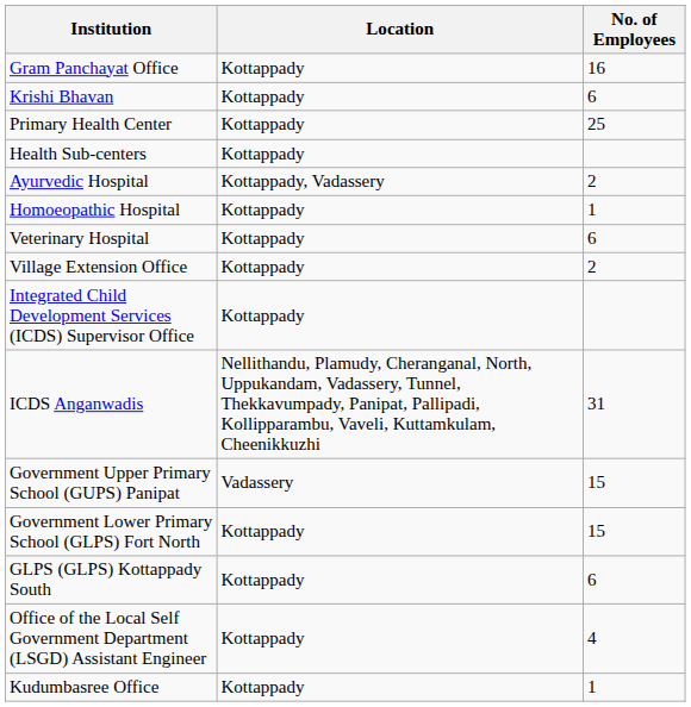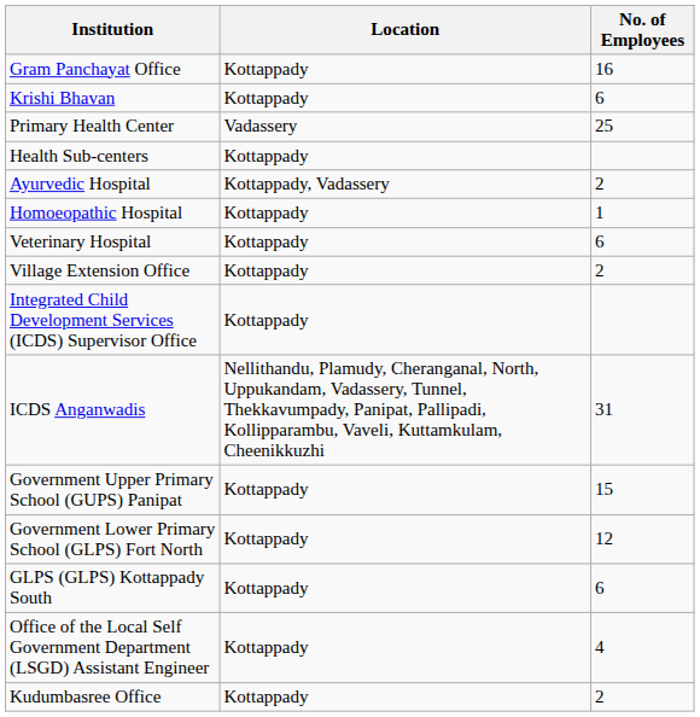Primary Health Center | Location: Kottappady -> Vadassery
Government Upper Primary School (GUPS) Panipat | Location: Vadassery -> Kottappady
Government Lower Primary School (GLPS) Fort North | No. of Employees: 15 -> 12
Kudumbasree Office | No. of Employees: 1 -> 2
